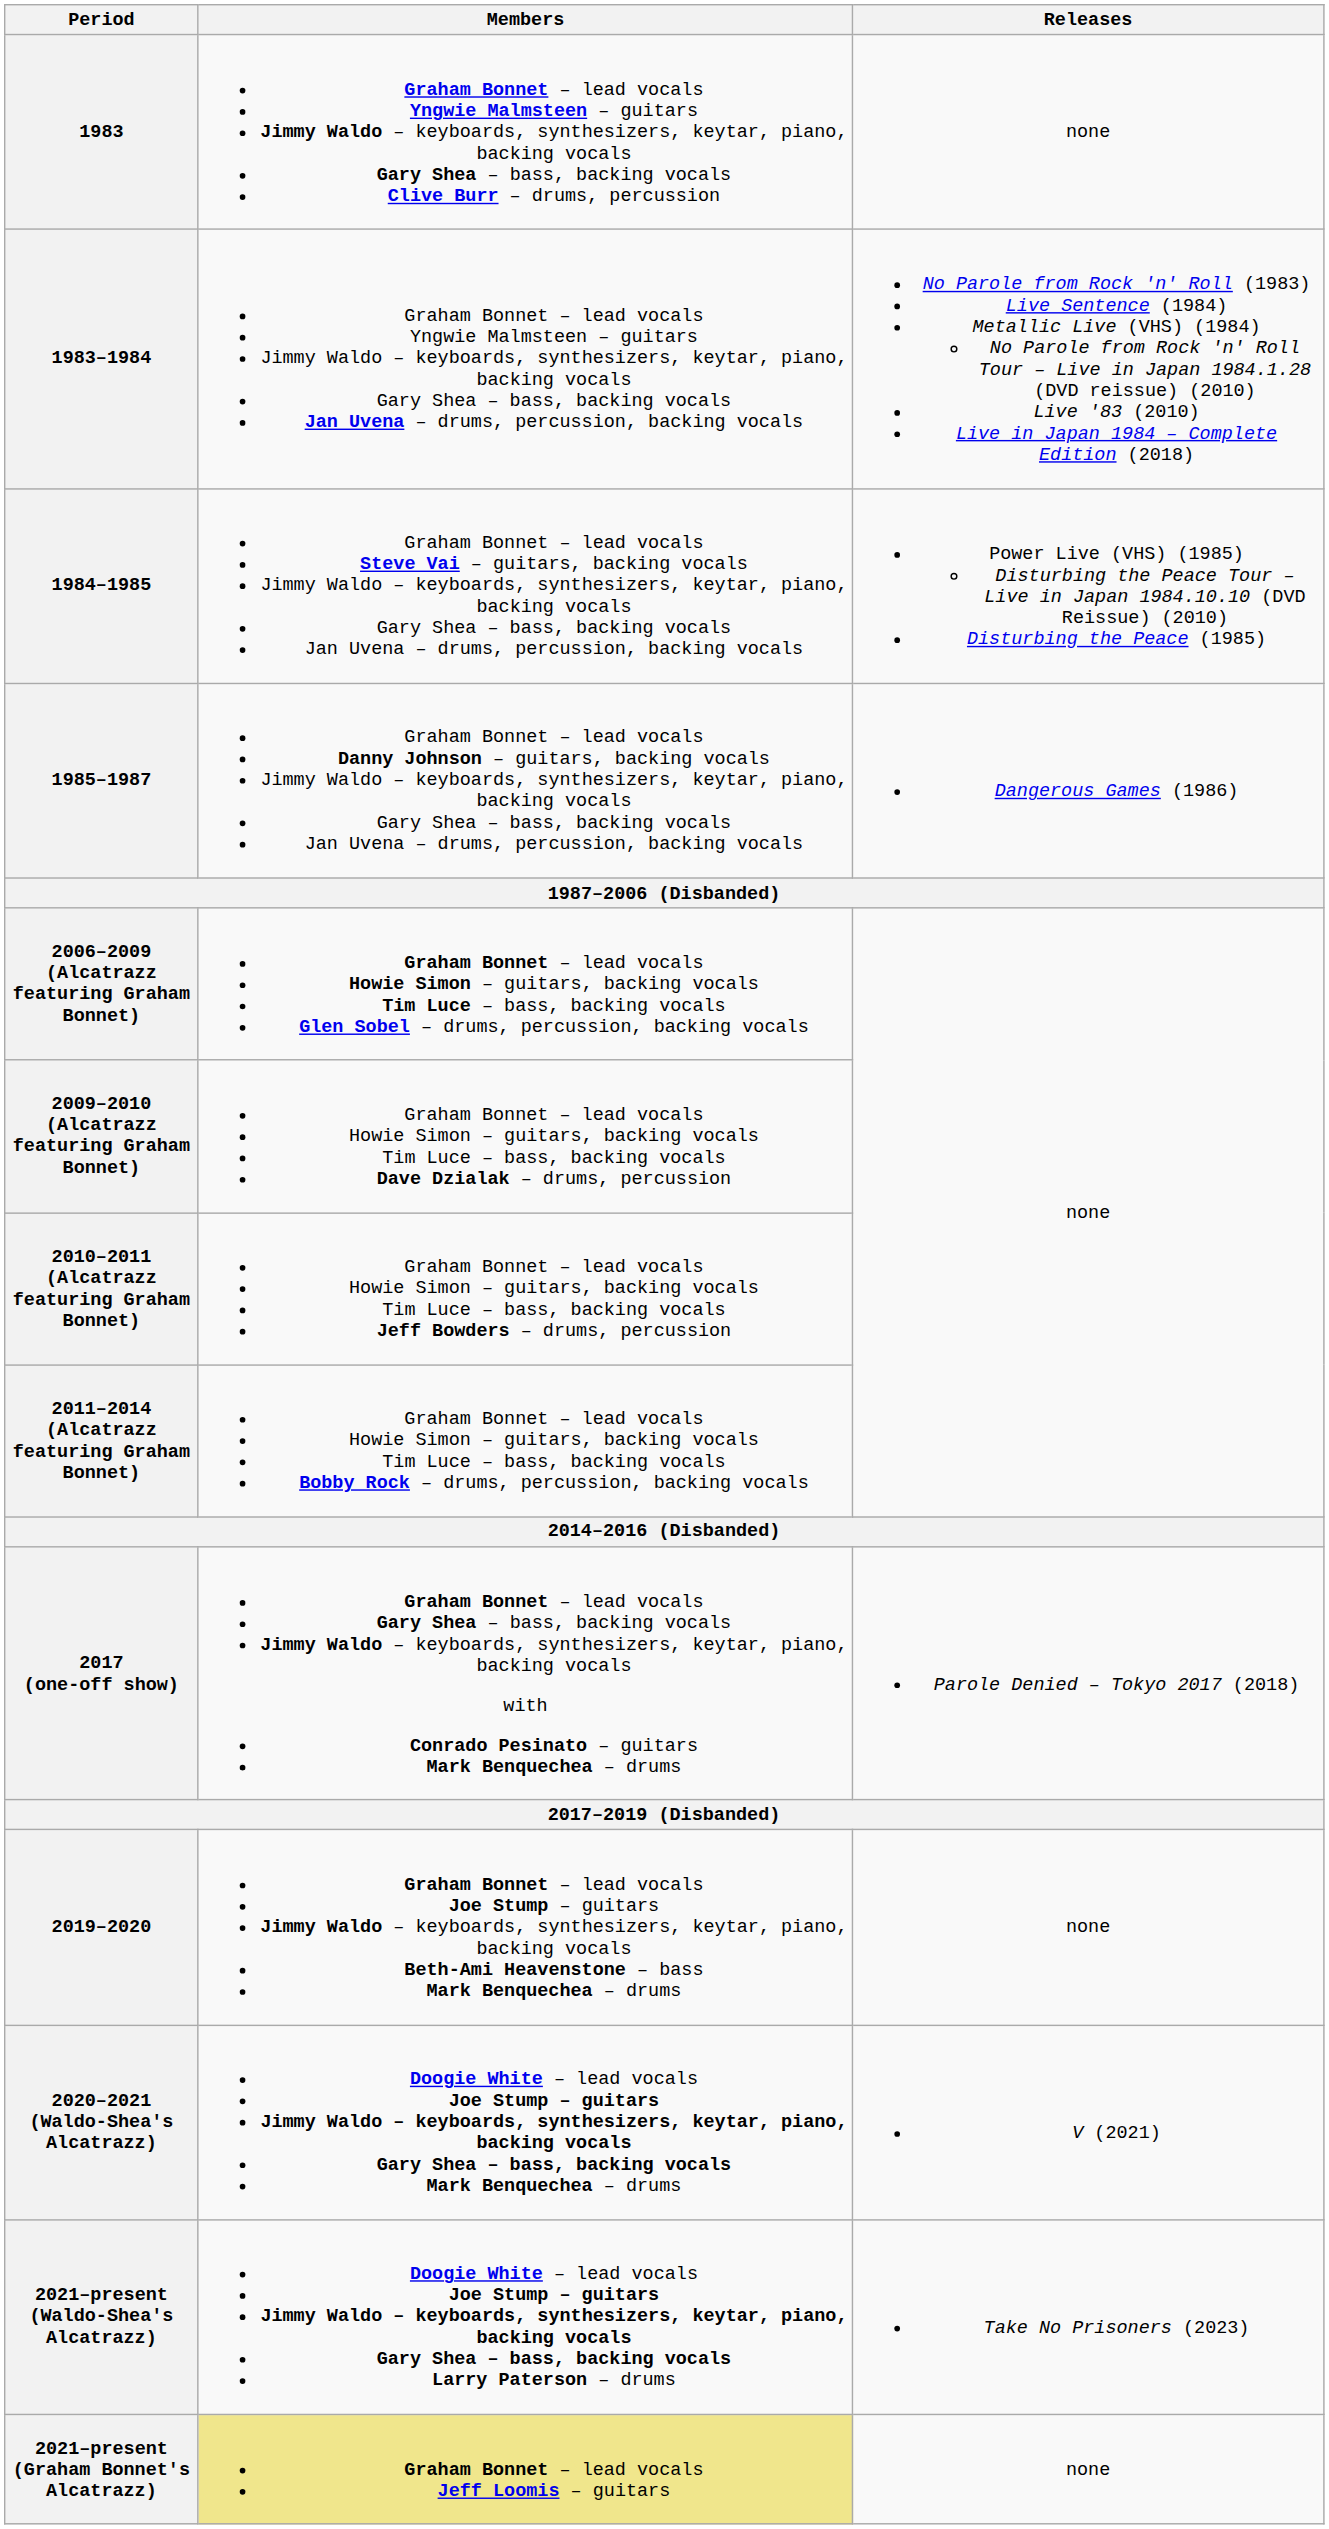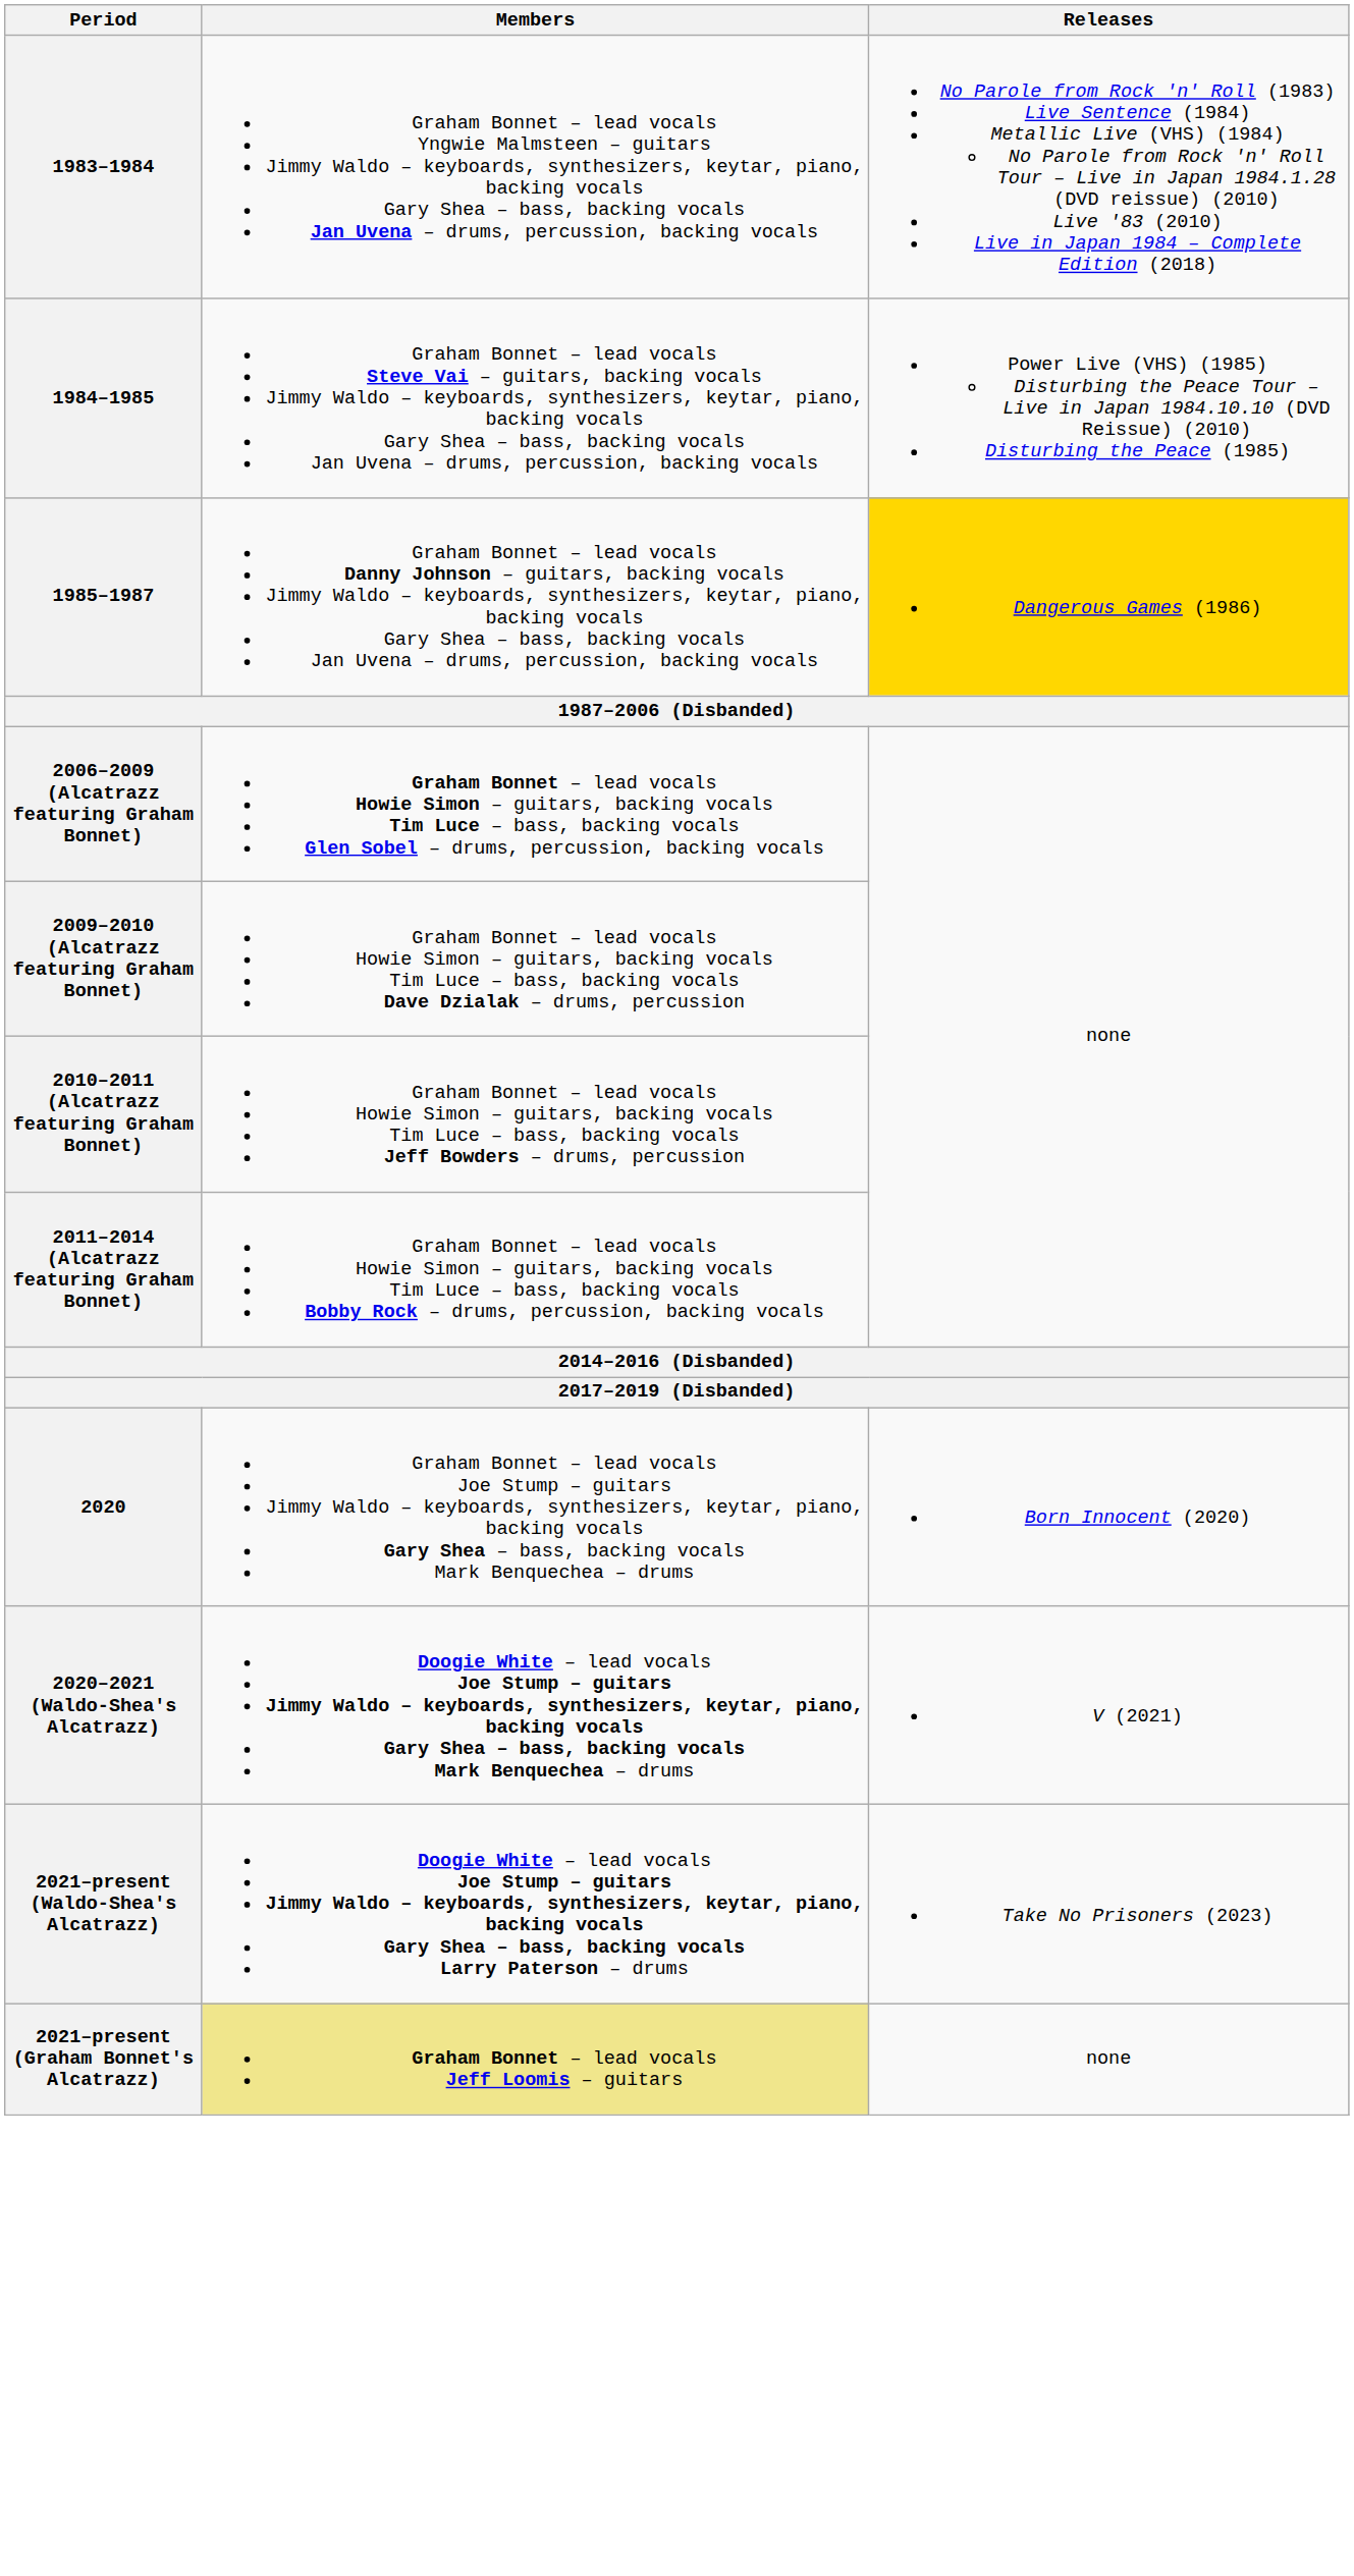- row: 1983 | Graham Bonnet – lead vocals Yngwie Malmsteen – guitars Jimmy Waldo – keyboards, synthesizers, keytar, piano, backing vocals Gary Shea – bass, backing vocals Clive Burr – drums, percussion | none
1985–1987 | Releases: no background -> gold background
- row: 2017 (one-off show) | Graham Bonnet – lead vocals Gary Shea – bass, backing vocals Jimmy Waldo – keyboards, synthesizers, keytar, piano, backing vocals with Conrado Pesinato – guitars Mark Benquechea – drums | Parole Denied – Tokyo 2017 (2018)
- row: 2019–2020 | Graham Bonnet – lead vocals Joe Stump – guitars Jimmy Waldo – keyboards, synthesizers, keytar, piano, backing vocals Beth-Ami Heavenstone – bass Mark Benquechea – drums | none
+ row: 2020 | Graham Bonnet – lead vocals Joe Stump – guitars Jimmy Waldo – keyboards, synthesizers, keytar, piano, backing vocals Gary Shea – bass, backing vocals Mark Benquechea – drums | Born Innocent (2020)
